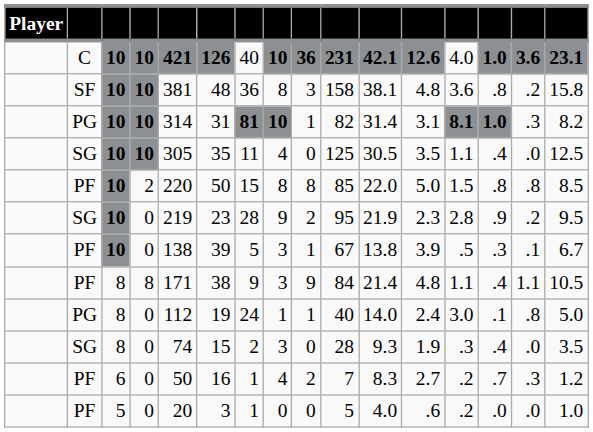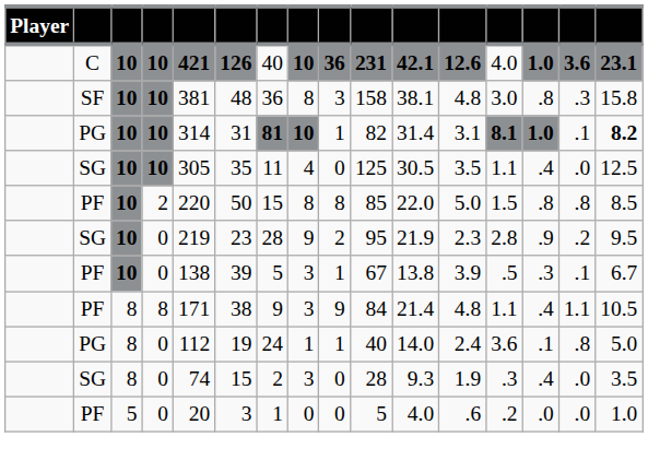SF | column 13: 3.6 -> 3.0
SF | column 15: .2 -> .3
PG / 10 | column 15: .3 -> .1
PG / 10 | column 16: normal -> bold
PG / 8 | column 13: 3.0 -> 3.6
- row: PF | 6 | 0 | 50 | 16 | 1 | 4 | 2 | 7 | 8.3 | 2.7 | .2 | .7 | .3 | 1.2
